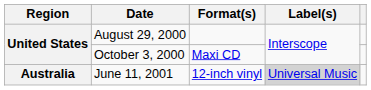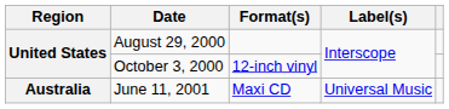October 3, 2000 | Format(s): Maxi CD -> 12-inch vinyl
June 11, 2001 | Format(s): 12-inch vinyl -> Maxi CD
June 11, 2001 | Label(s): lightgrey background -> no background
